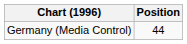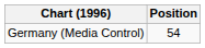Germany (Media Control) | Position: 44 -> 54
